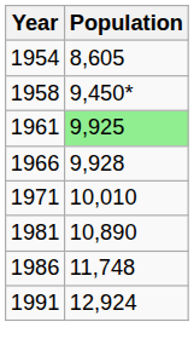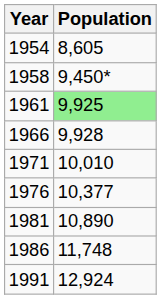+ row: 1976 | 10,377
